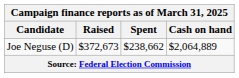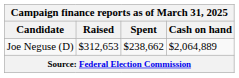Joe Neguse (D) | Raised: $372,673 -> $312,653
